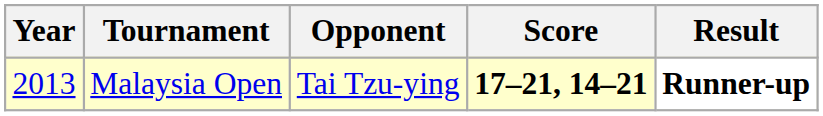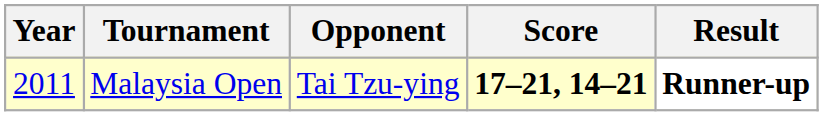Malaysia Open | Year: 2013 -> 2011
